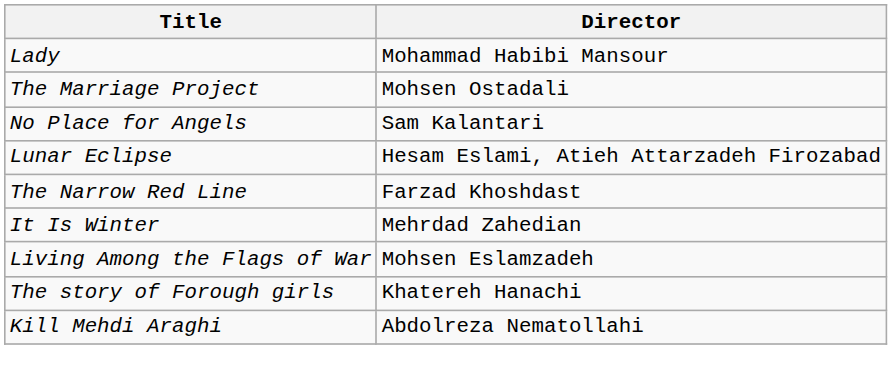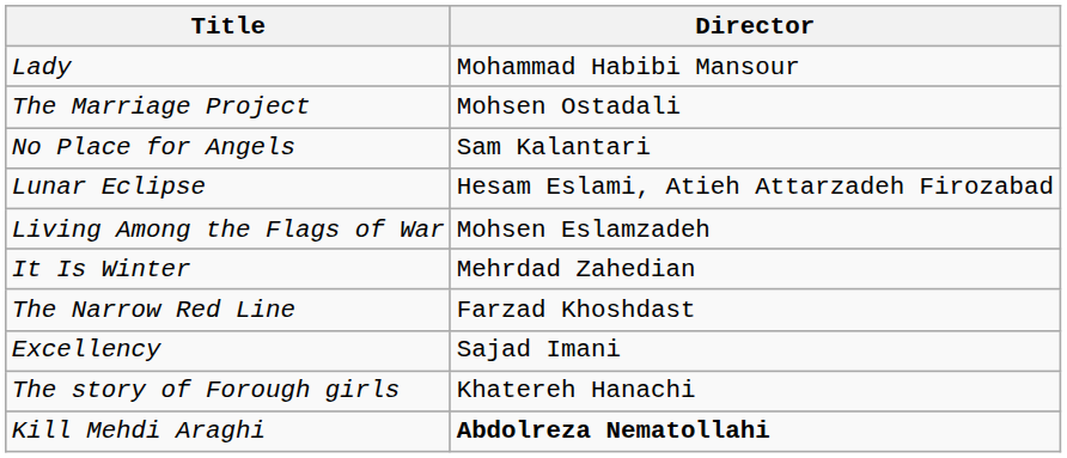rows swapped: The Narrow Red Line <-> Living Among the Flags of War
+ row: Excellency | Sajad Imani
Kill Mehdi Araghi | Director: normal -> bold
